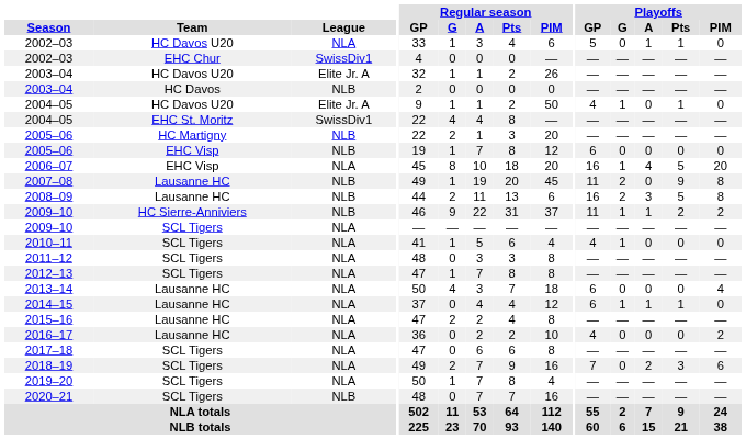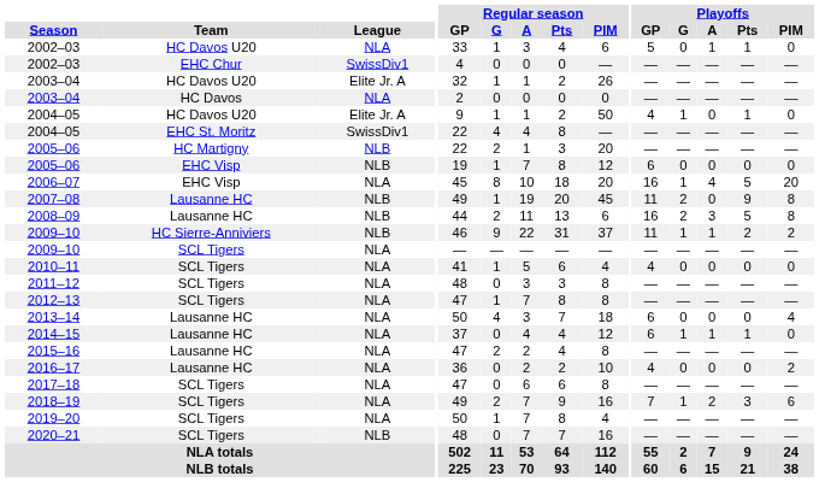2003–04 / HC Davos | League: NLB -> NLA
2010–11 | Playoffs / G: 1 -> 0
2018–19 | Playoffs / G: 0 -> 1
